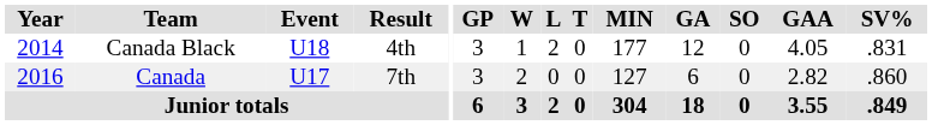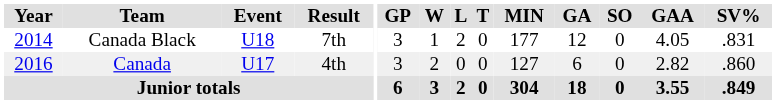Canada Black | Result: 4th -> 7th
Canada | Result: 7th -> 4th
